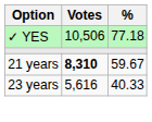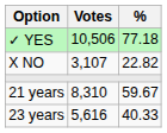+ row: X NO | 3,107 | 22.82
21 years | Votes: bold -> normal
